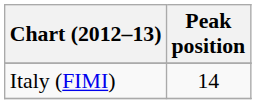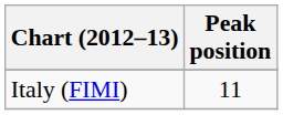Italy (FIMI) | Peak position: 14 -> 11
